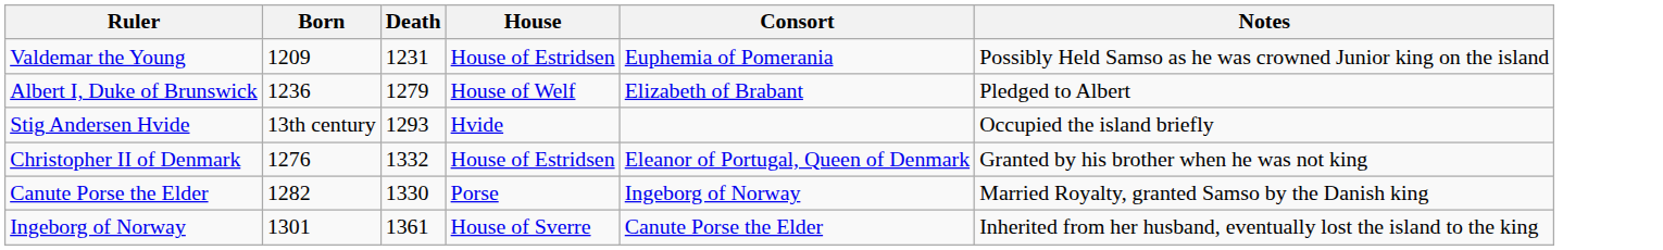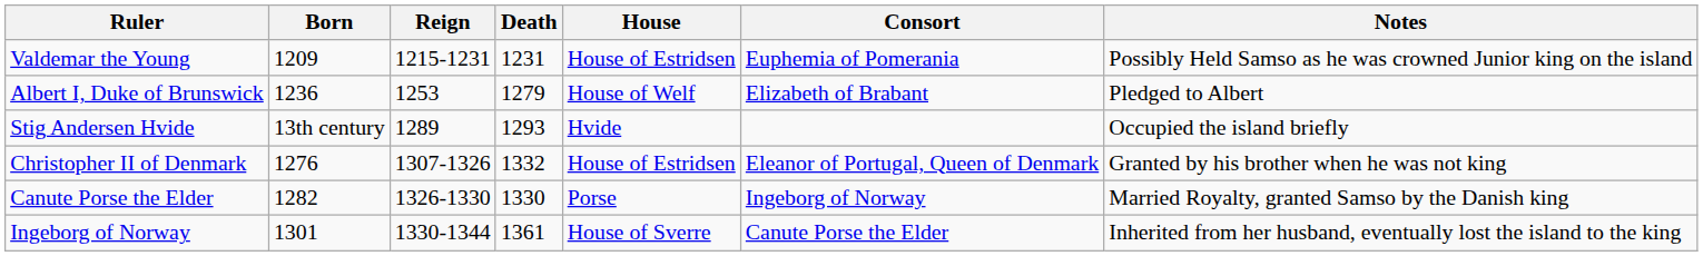+ column: Reign | 1215-1231 | 1253 | 1289 | 1307-1326 | 1326-1330 | 1330-1344
